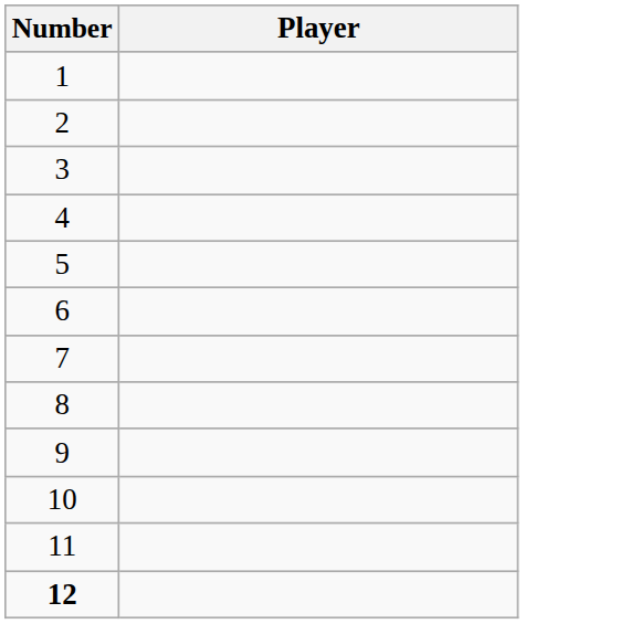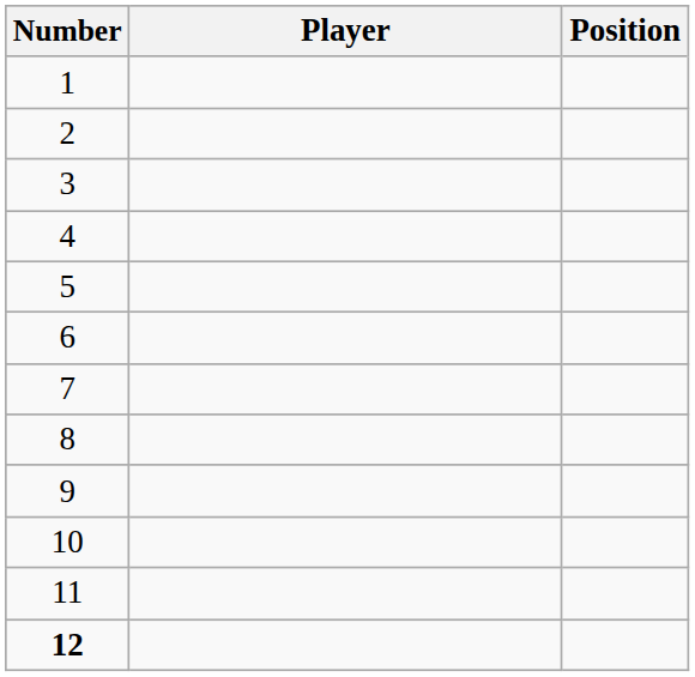+ column: Position
